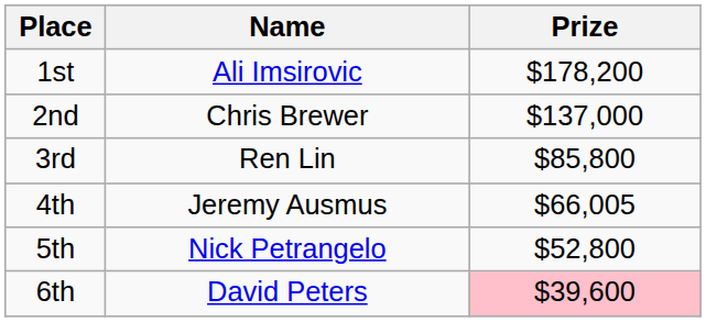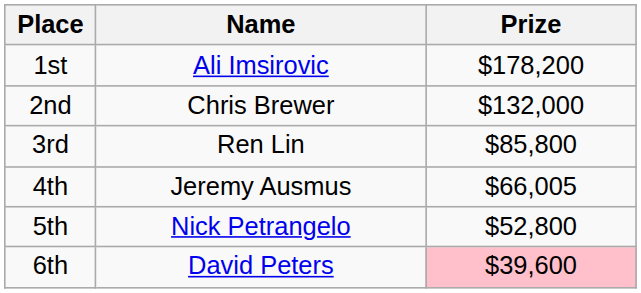2nd | Prize: $137,000 -> $132,000
